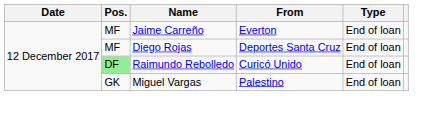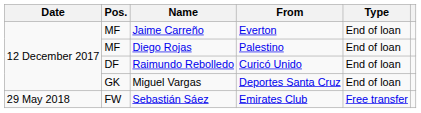Diego Rojas | From: Deportes Santa Cruz -> Palestino
Raimundo Rebolledo | Pos.: lightgreen background -> no background
Miguel Vargas | From: Palestino -> Deportes Santa Cruz
+ row: 29 May 2018 | FW | Sebastián Sáez | Emirates Club | Free transfer
